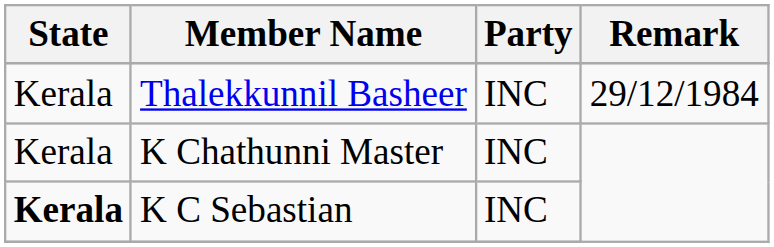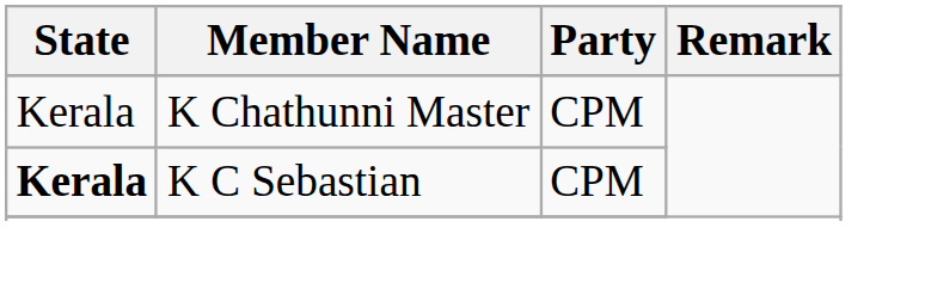- row: Kerala | Thalekkunnil Basheer | INC | 29/12/1984
K Chathunni Master | Party: INC -> CPM
K C Sebastian | Party: INC -> CPM
